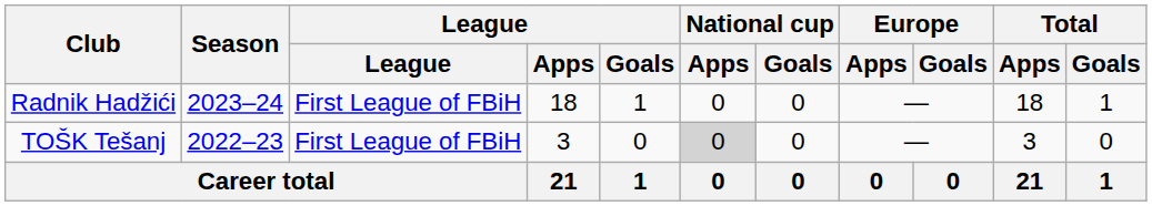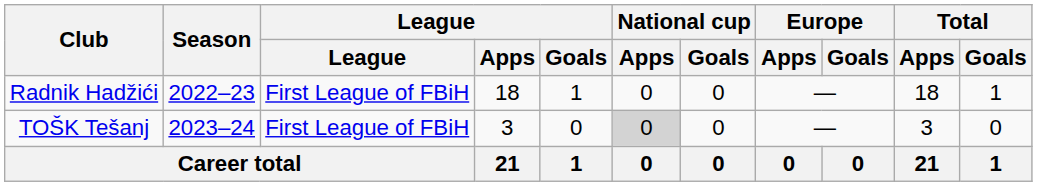Radnik Hadžići | Season: 2023–24 -> 2022–23
TOŠK Tešanj | Season: 2022–23 -> 2023–24
